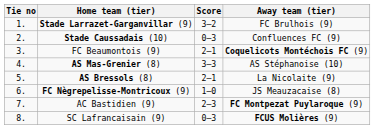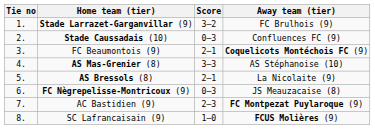FC Nègrepelisse-Montricoux (9) | Score: 1–0 -> 0–3
SC Lafrancaisain (9) | Score: 0–3 -> 1–0
